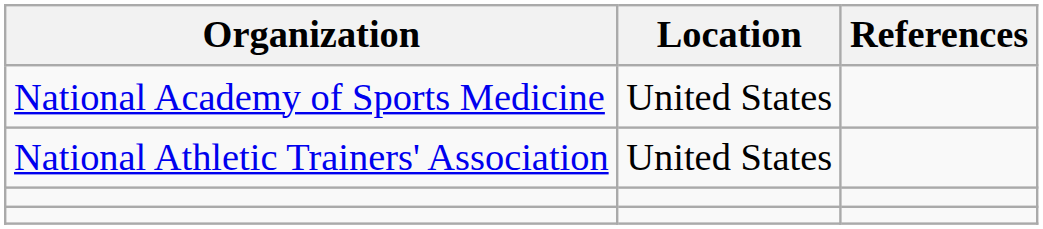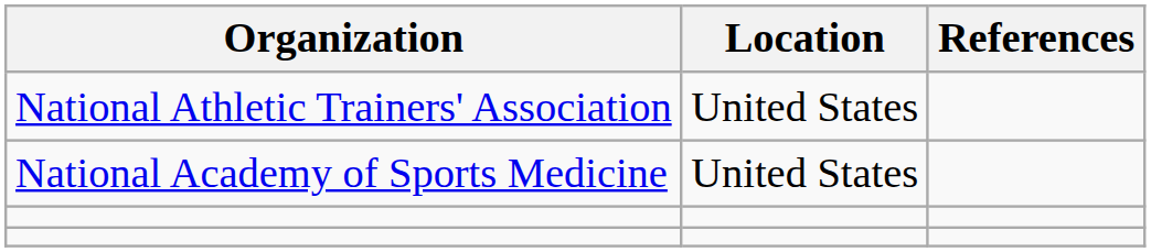rows swapped: National Academy of Sports Medicine <-> National Athletic Trainers' Association
